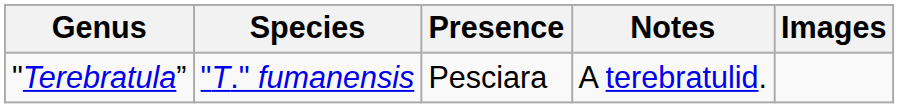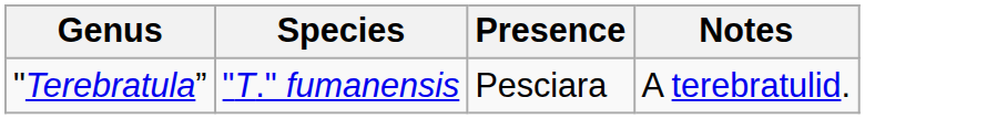- column: Images
